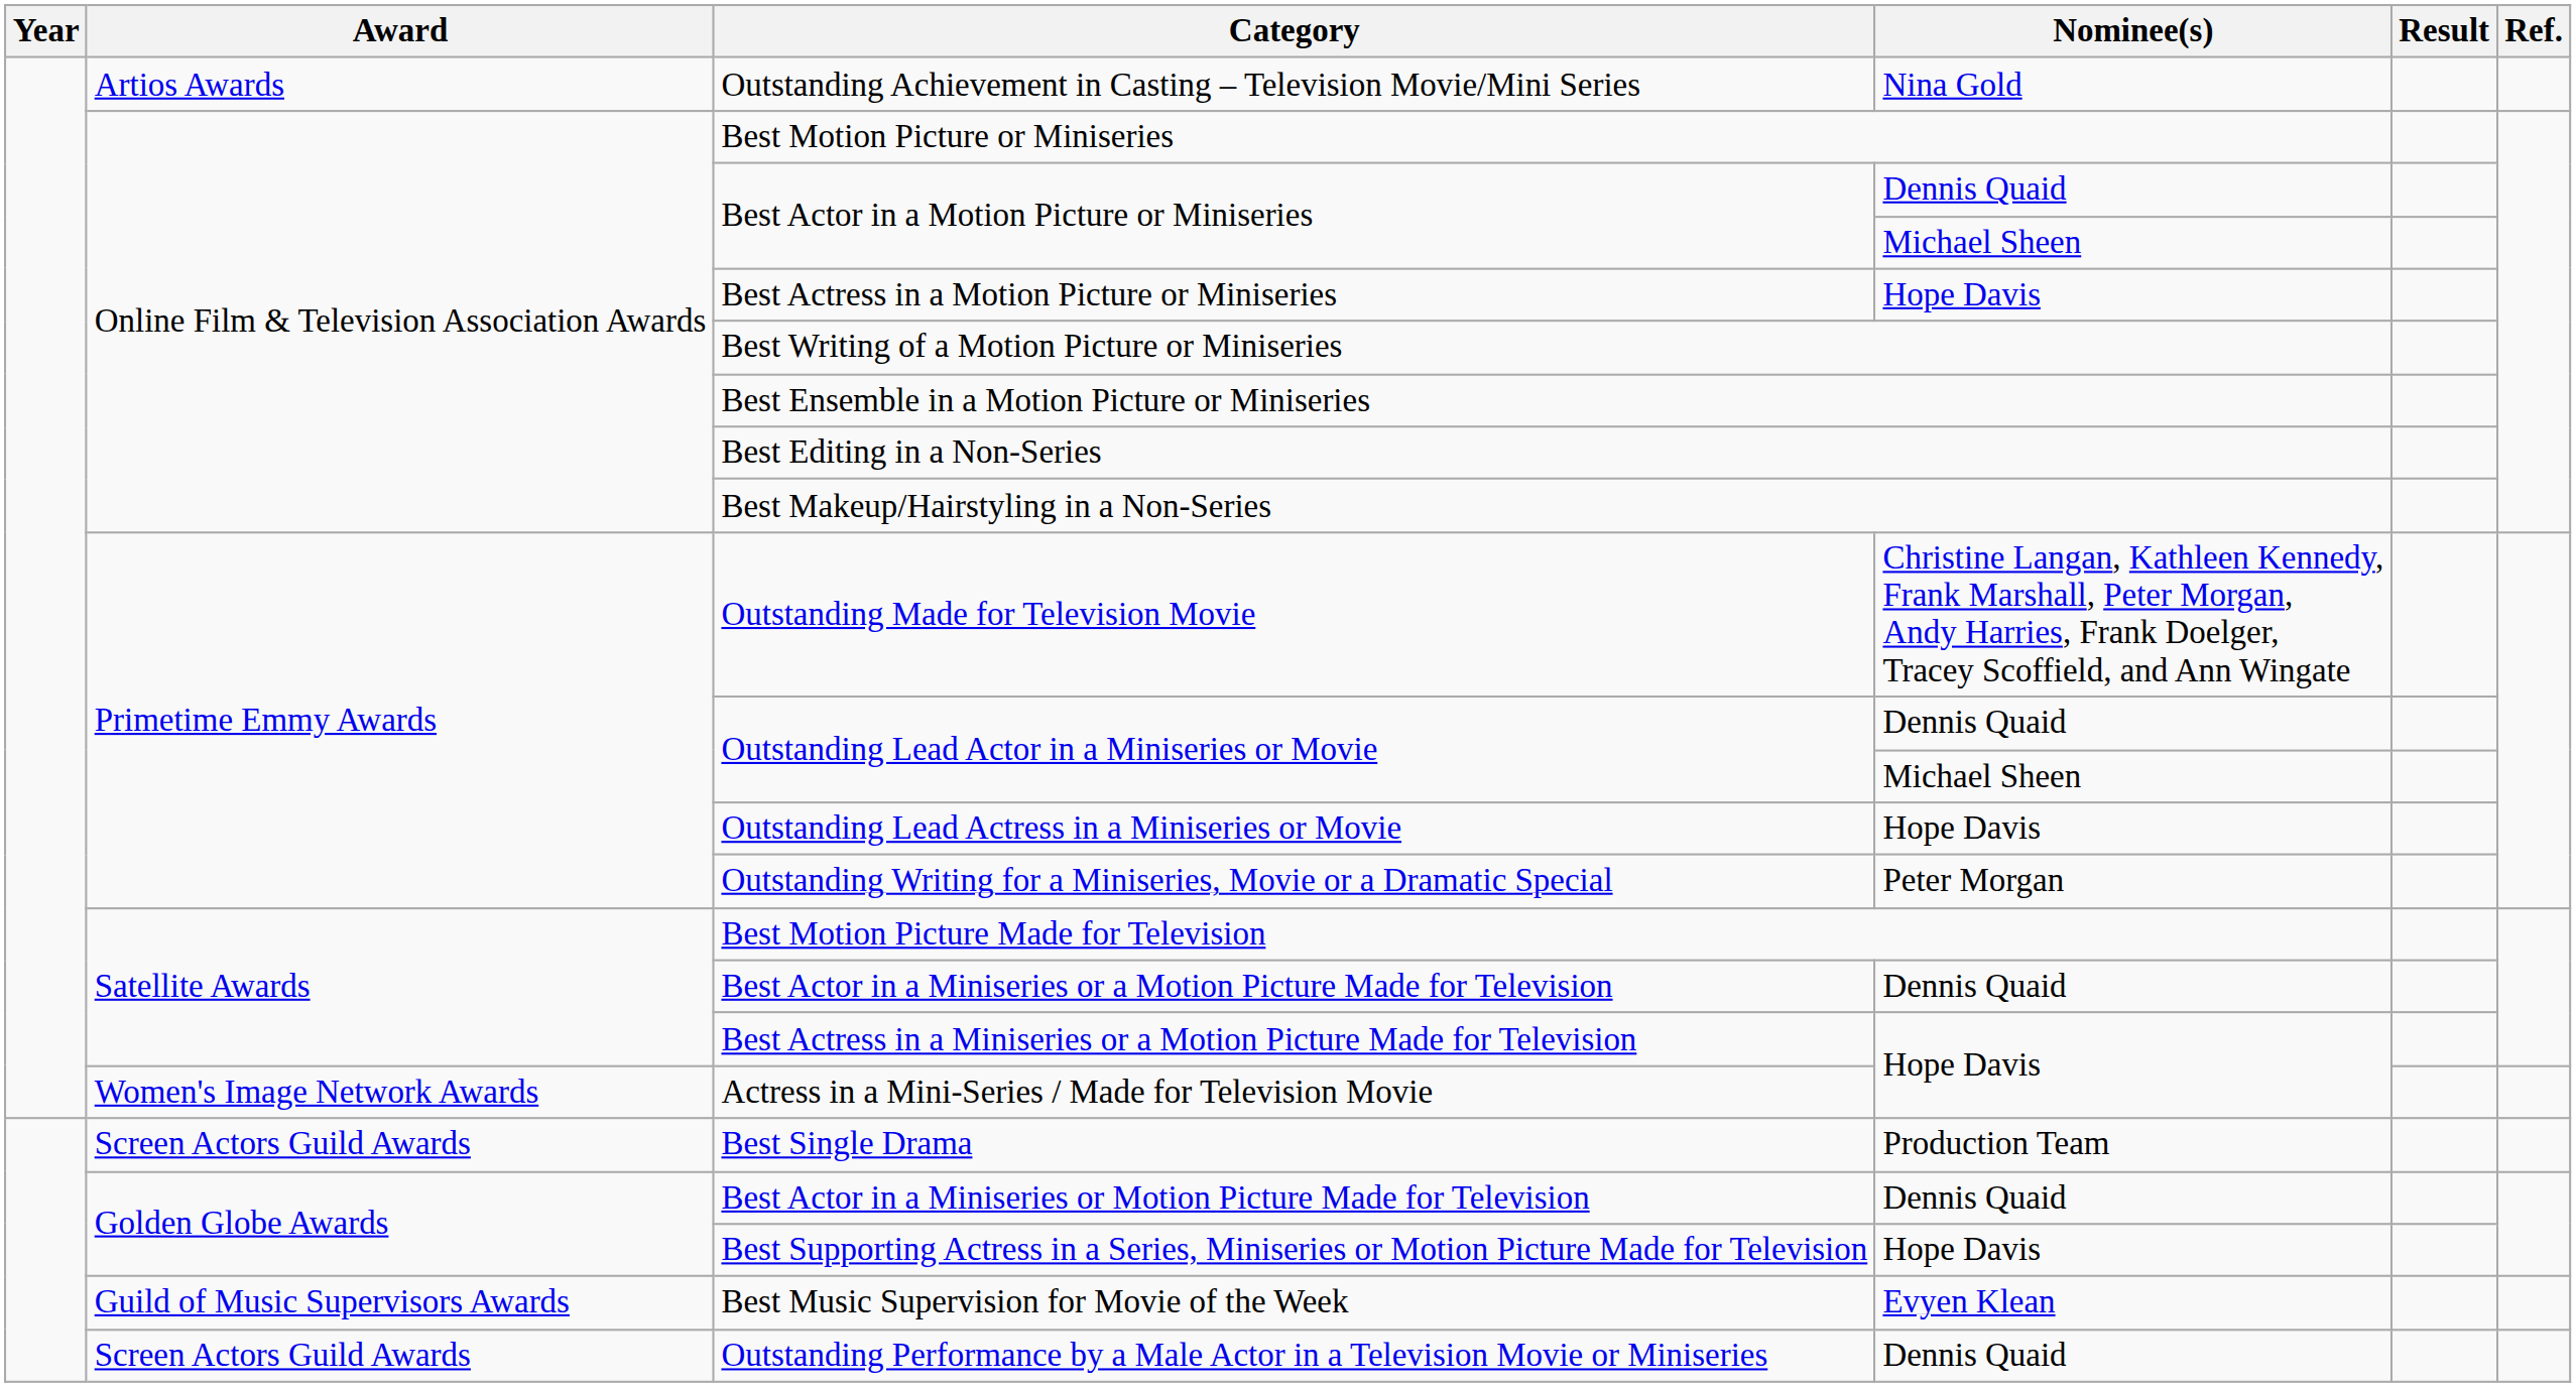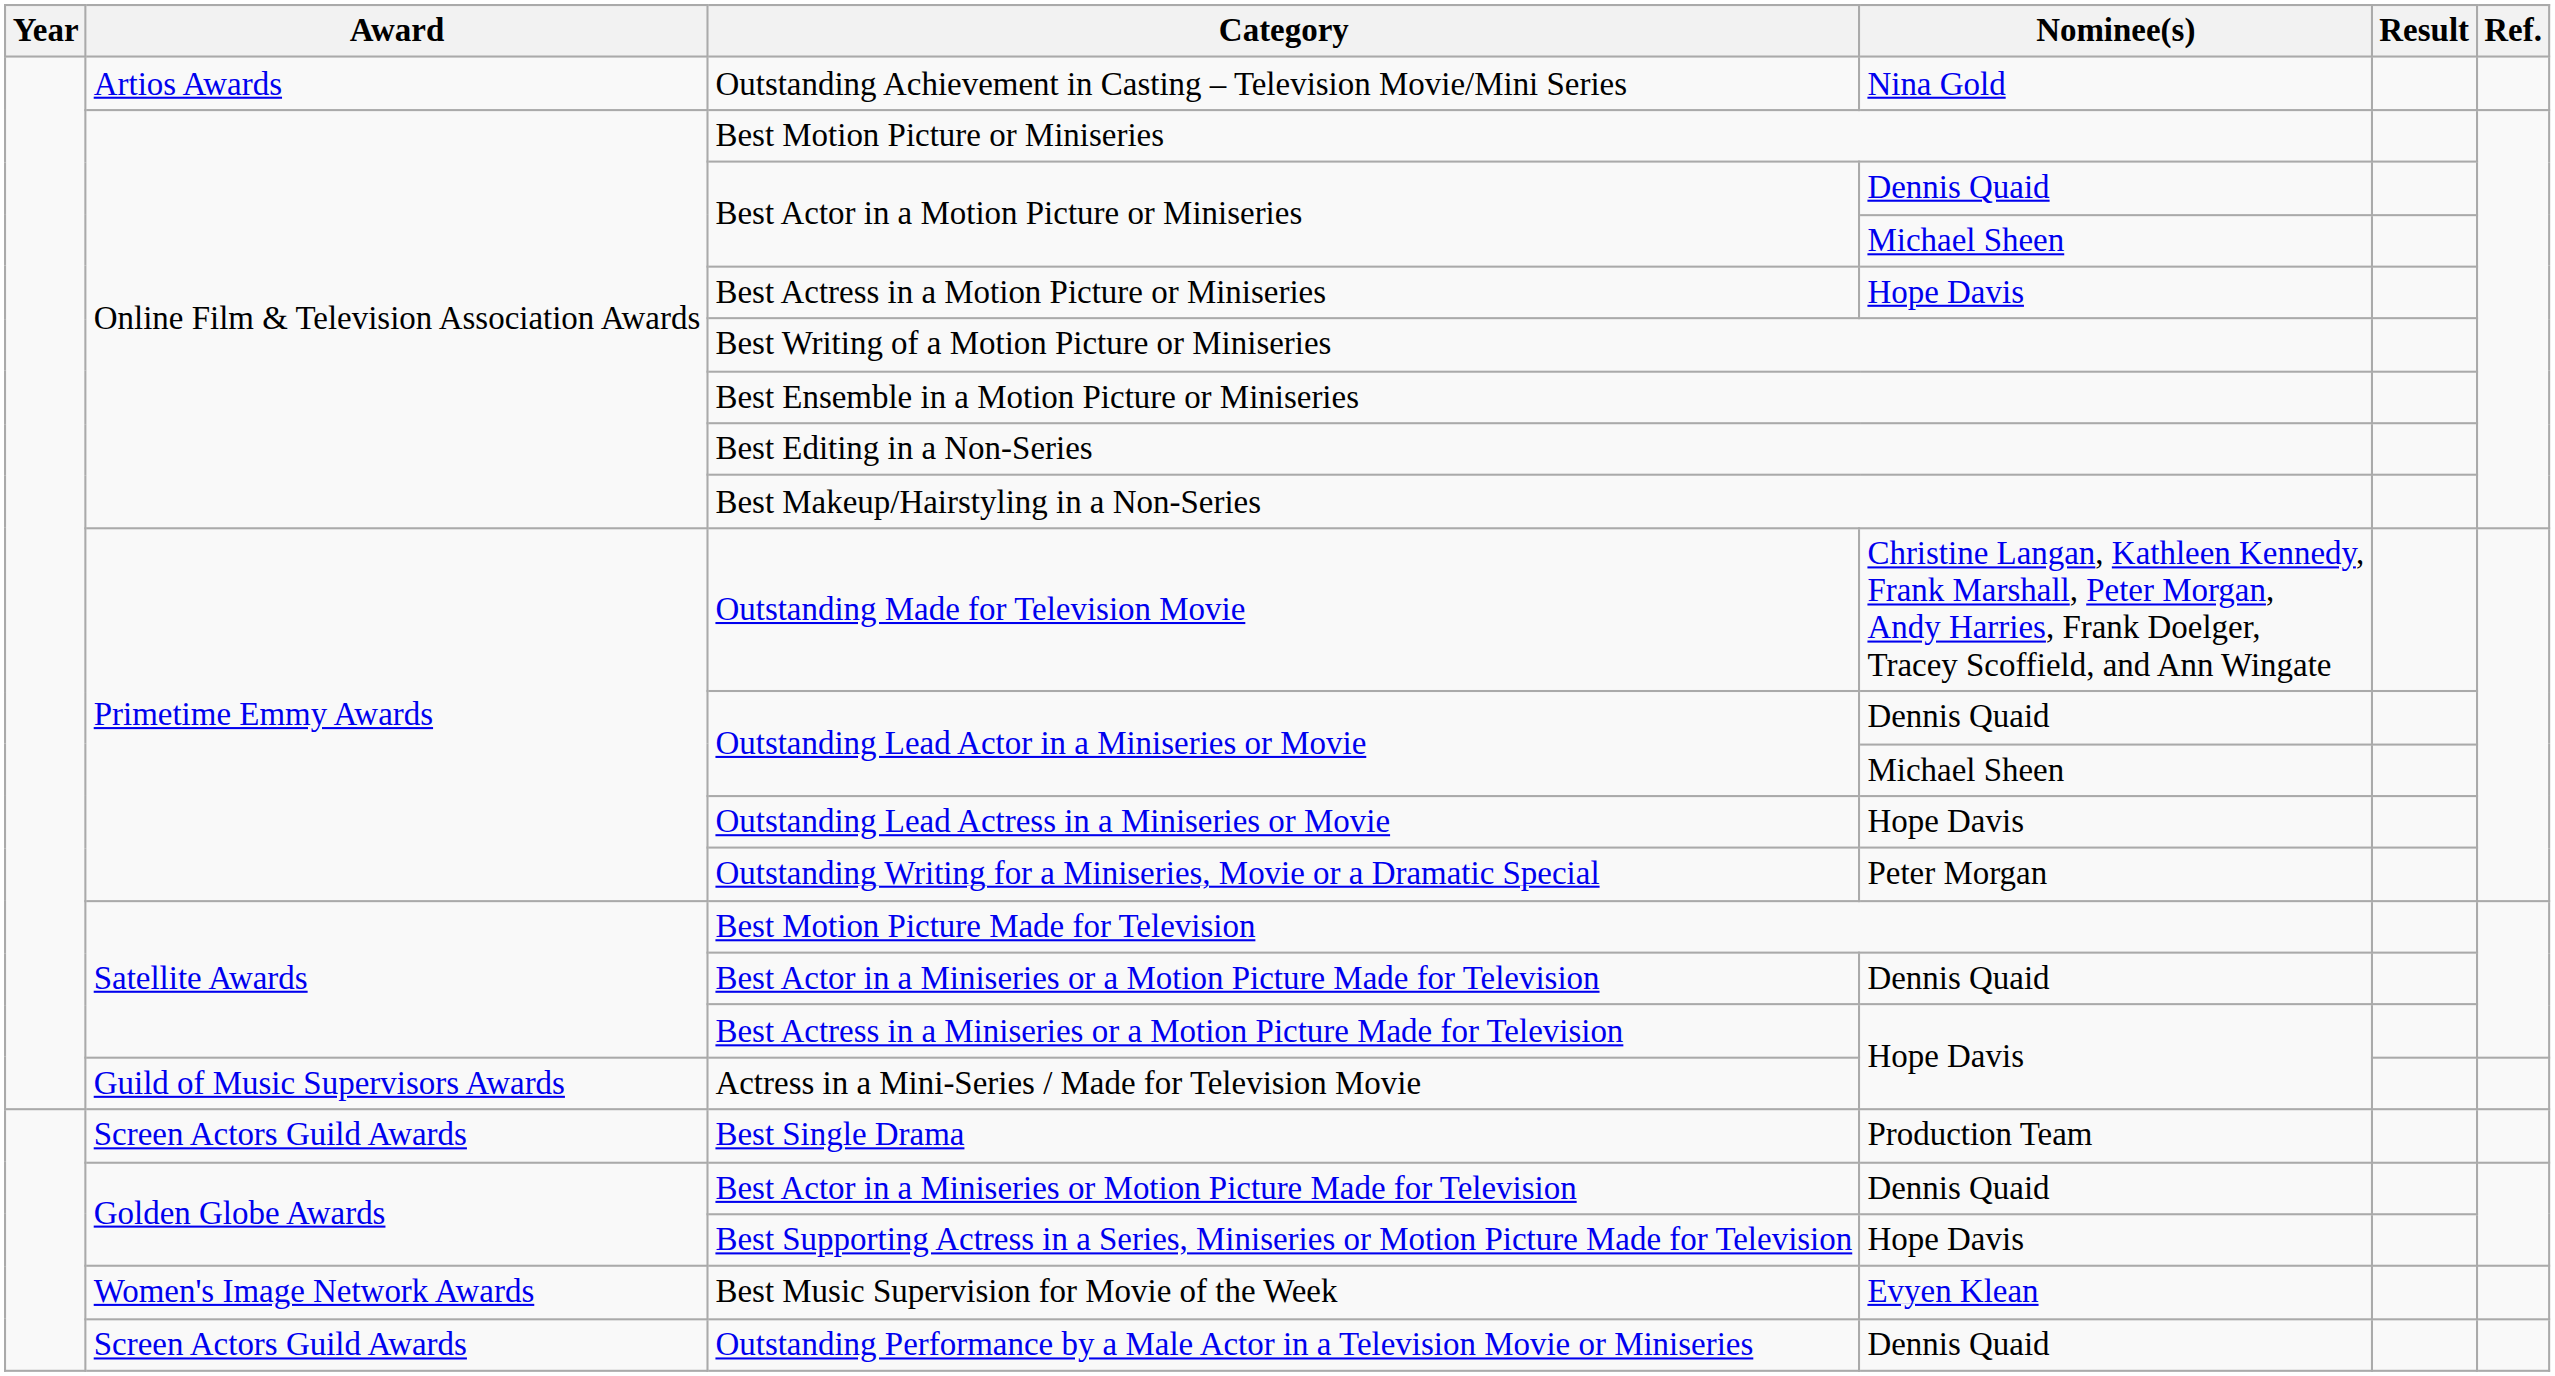Actress in a Mini-Series / Made for Television Movie | Award: Women's Image Network Awards -> Guild of Music Supervisors Awards
Best Music Supervision for Movie of the Week | Award: Guild of Music Supervisors Awards -> Women's Image Network Awards
